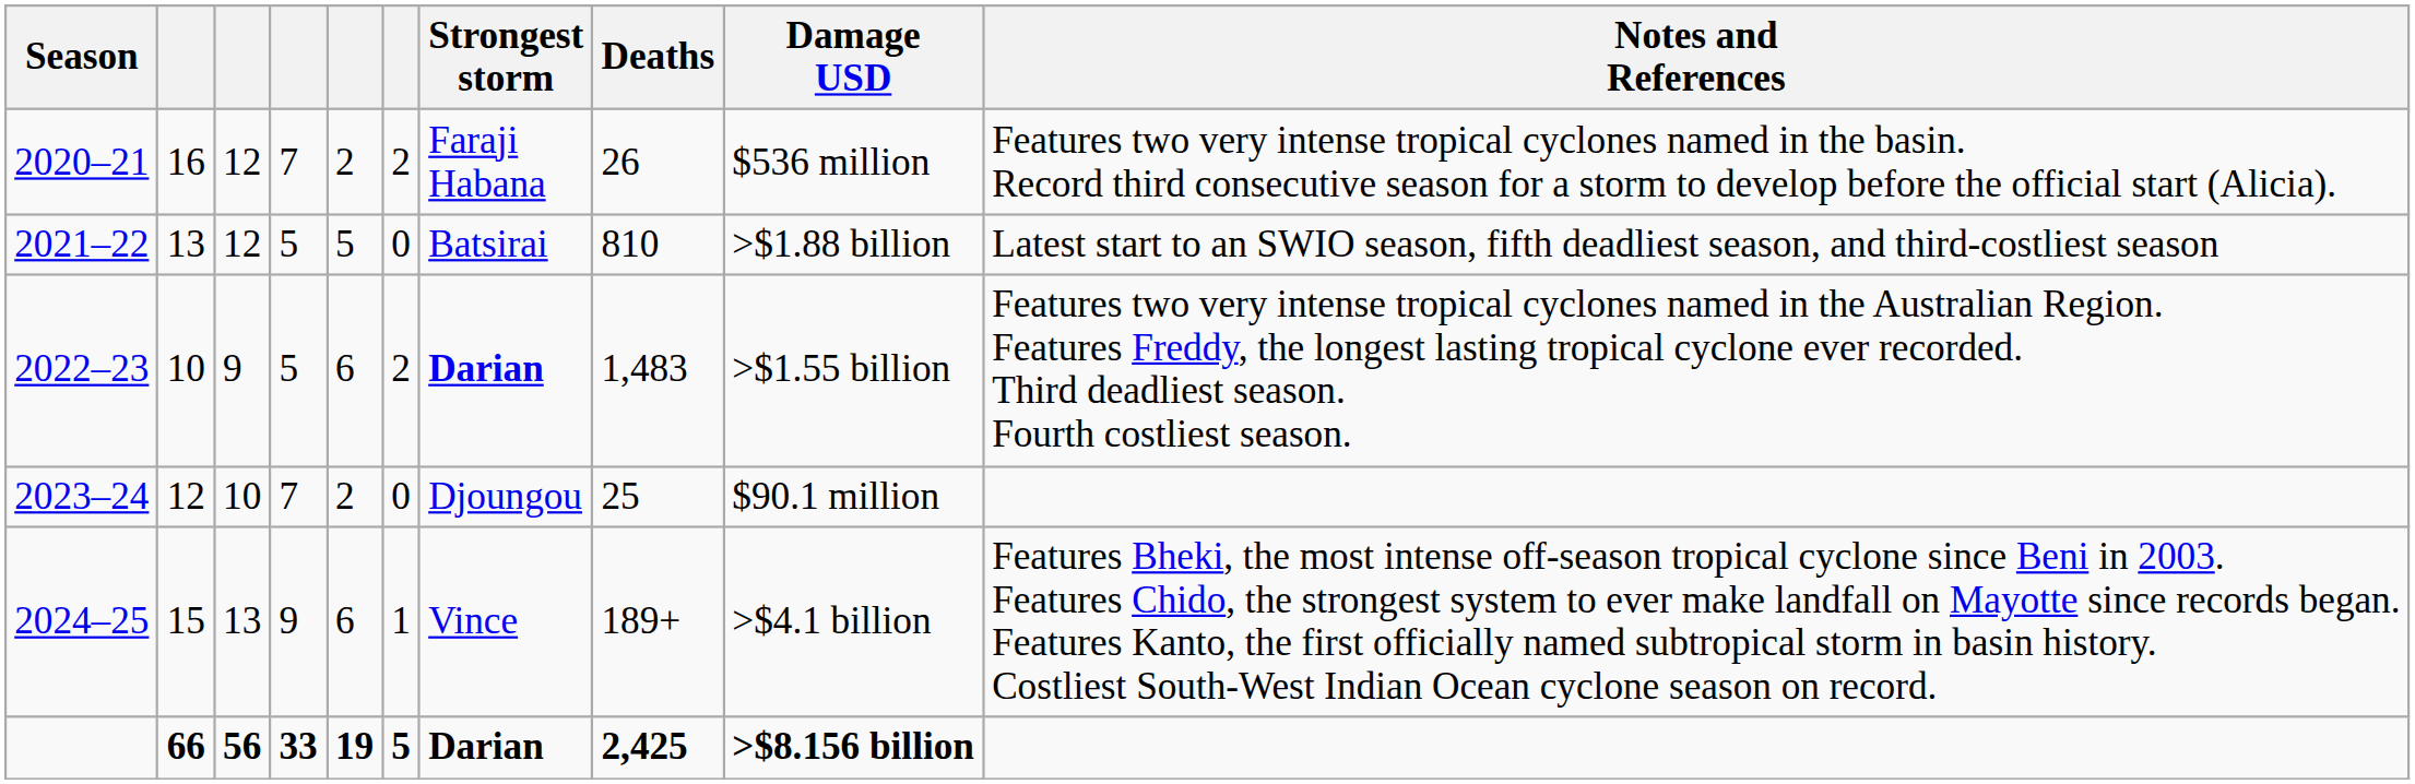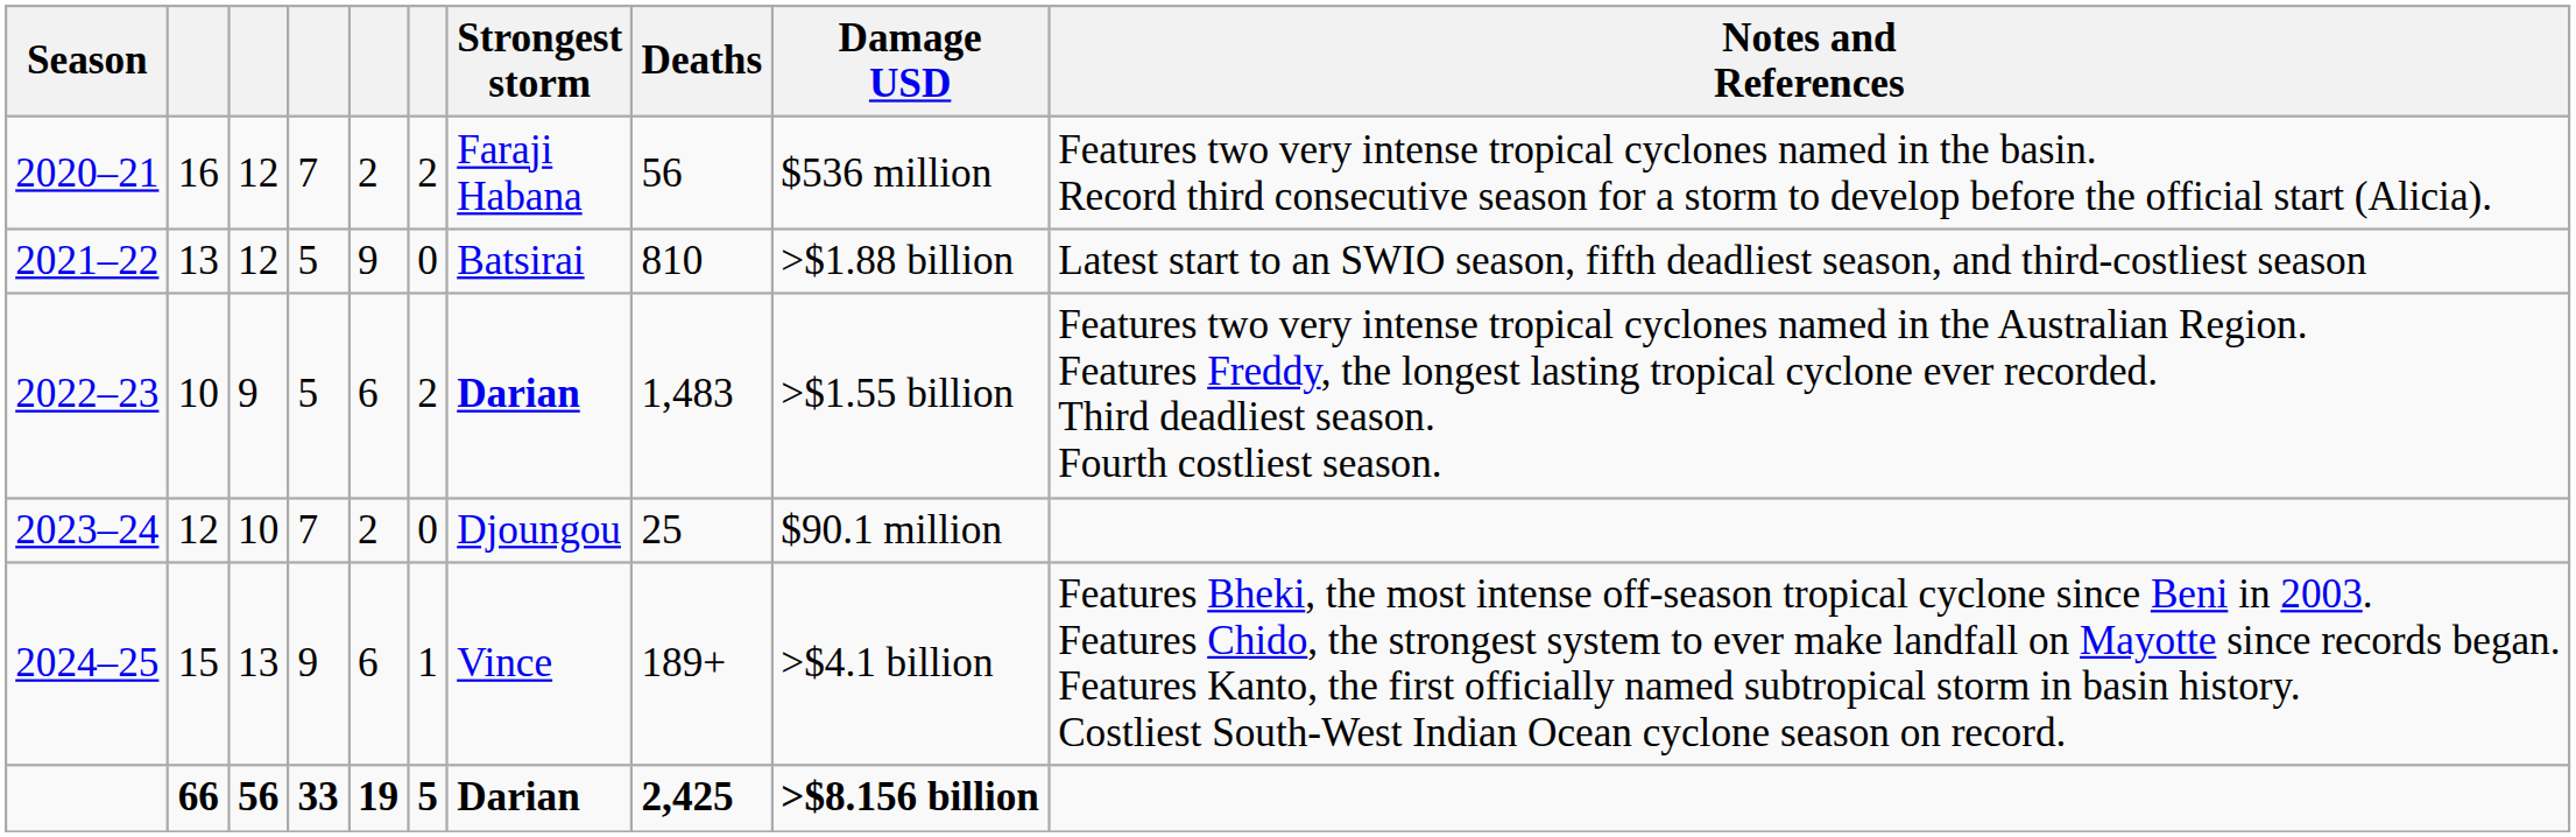2020–21 | Deaths: 26 -> 56
2021–22 | column 5: 5 -> 9
